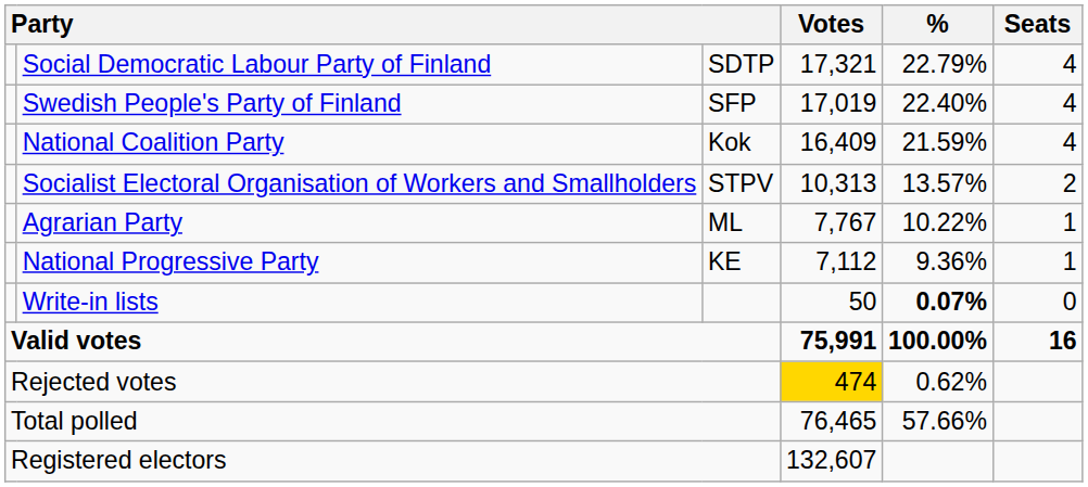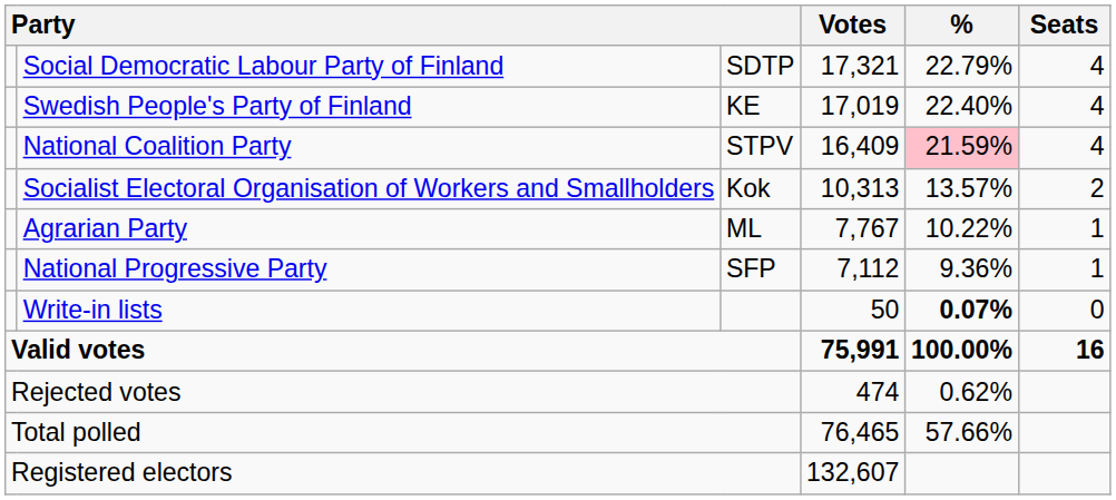Swedish People's Party of Finland | column 3: SFP -> KE
National Coalition Party | column 3: Kok -> STPV
National Coalition Party | %: no background -> pink background
Socialist Electoral Organisation of Workers and Smallholders | column 3: STPV -> Kok
National Progressive Party | column 3: KE -> SFP
Rejected votes | Votes: gold background -> no background
